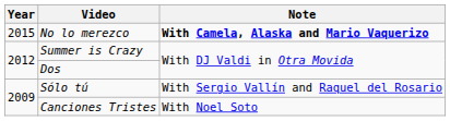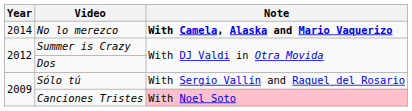No lo merezco | Year: 2015 -> 2014
Canciones Tristes | Note: no background -> pink background
